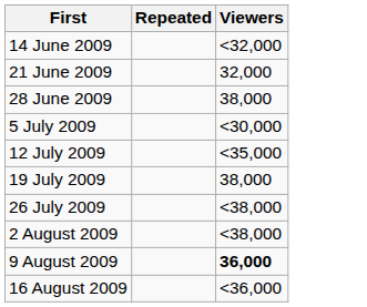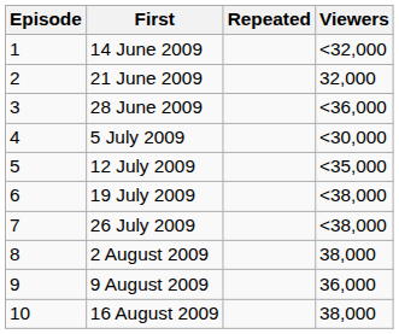+ column: Episode | 1 | 2 | 3 | 4 | 5 | 6 | 7 | 8 | 9 | 10
28 June 2009 | Viewers: 38,000 -> <36,000
19 July 2009 | Viewers: 38,000 -> <38,000
2 August 2009 | Viewers: <38,000 -> 38,000
9 August 2009 | Viewers: bold -> normal
16 August 2009 | Viewers: <36,000 -> 38,000
